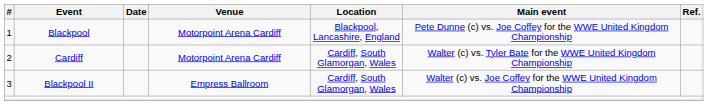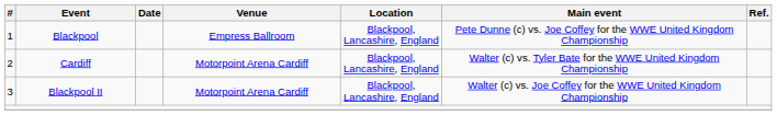Blackpool | Venue: Motorpoint Arena Cardiff -> Empress Ballroom
Cardiff | Location: Cardiff, South Glamorgan, Wales -> Blackpool, Lancashire, England
Blackpool II | Venue: Empress Ballroom -> Motorpoint Arena Cardiff
Blackpool II | Location: Cardiff, South Glamorgan, Wales -> Blackpool, Lancashire, England
